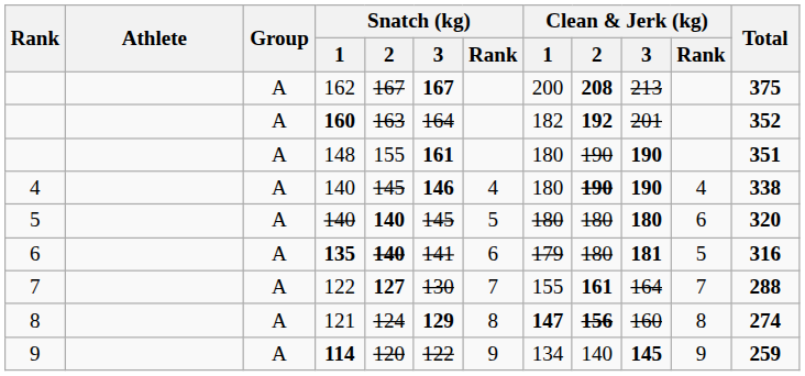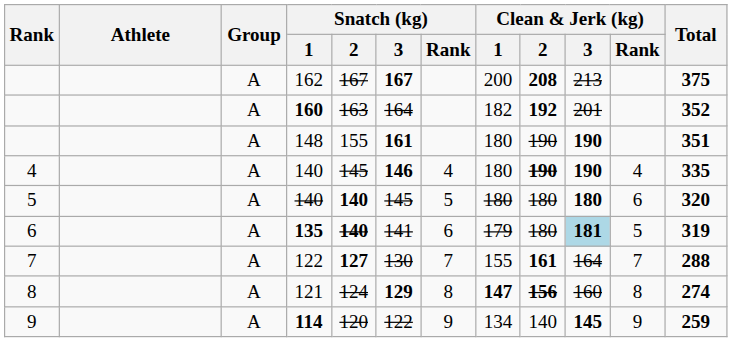4 / 140 | Total: 338 -> 335
135 | Clean & Jerk (kg) / 3: no background -> lightblue background
135 | Total: 316 -> 319
